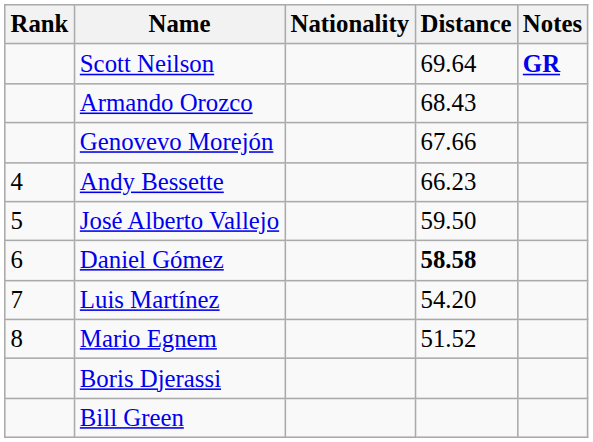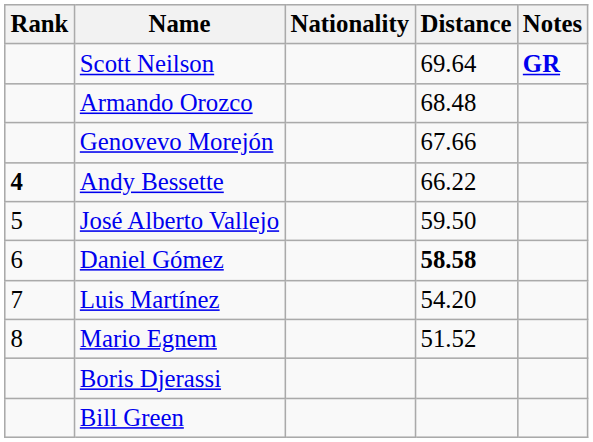Armando Orozco | Distance: 68.43 -> 68.48
Andy Bessette | Rank: normal -> bold
Andy Bessette | Distance: 66.23 -> 66.22
